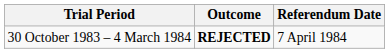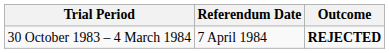columns swapped: Referendum Date <-> Outcome
